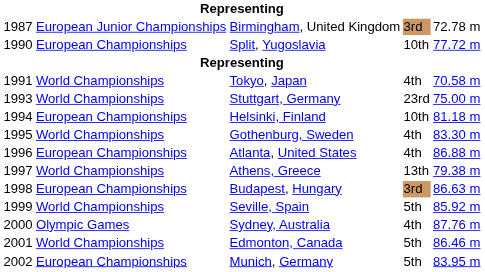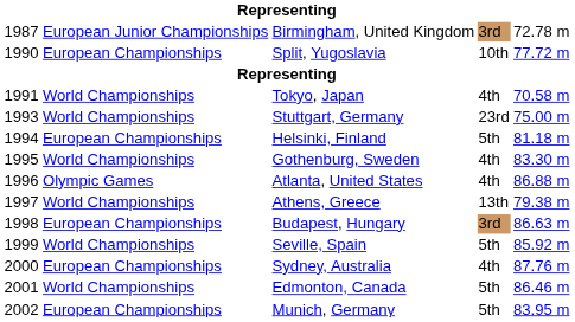Helsinki, Finland | column 4: 10th -> 5th
Atlanta, United States | column 2: European Championships -> Olympic Games
Sydney, Australia | column 2: Olympic Games -> European Championships
